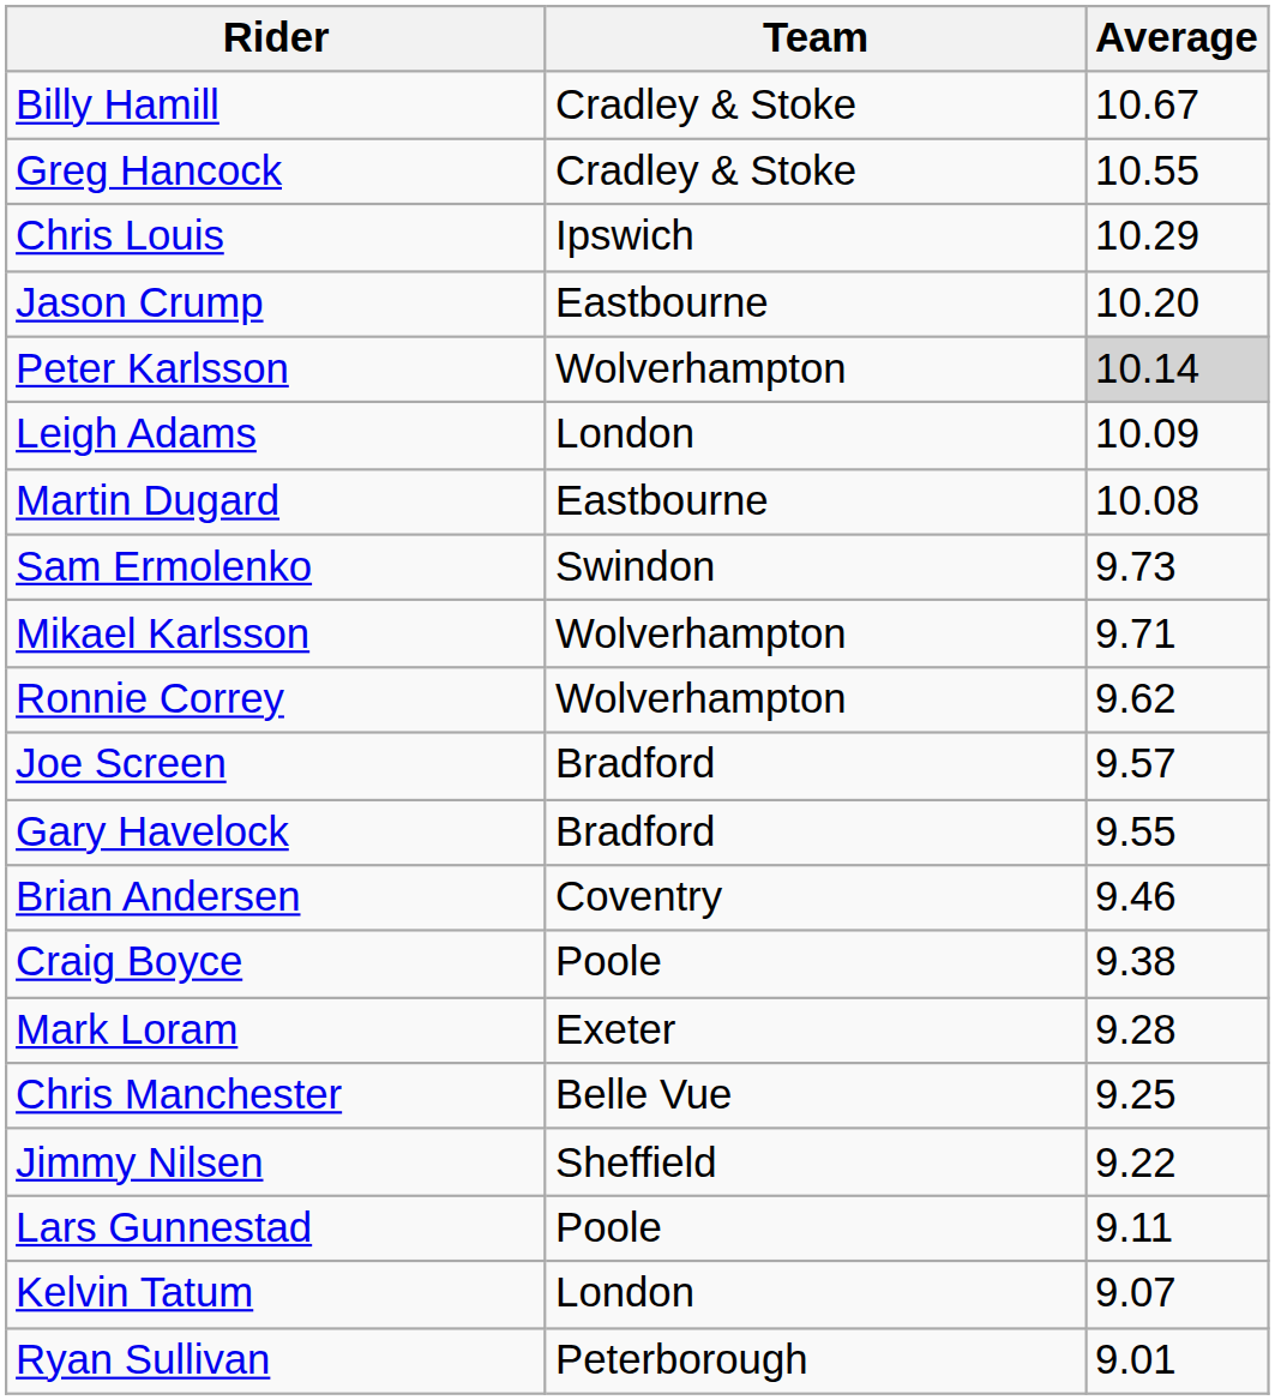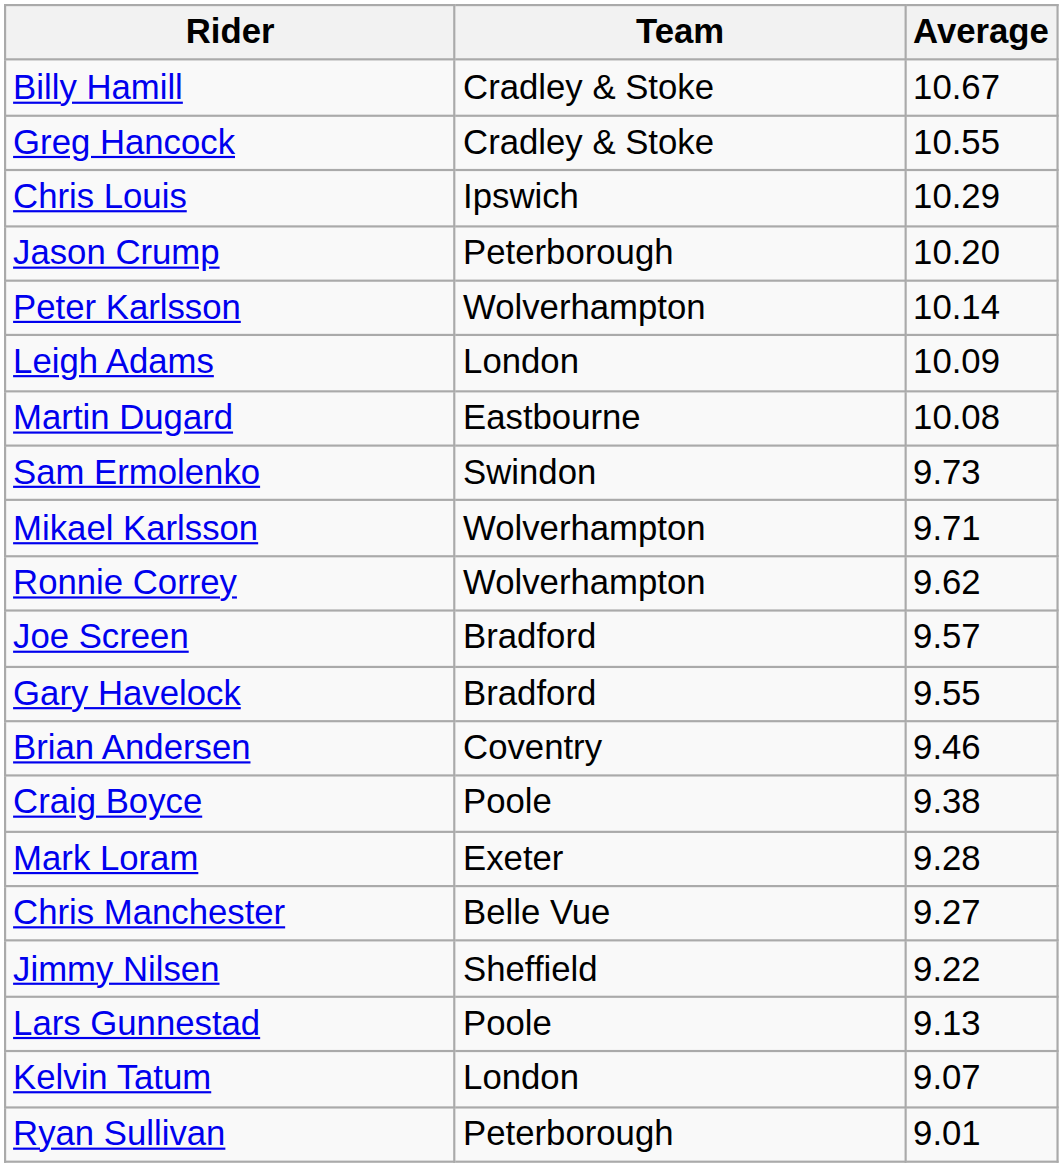Jason Crump | Team: Eastbourne -> Peterborough
Peter Karlsson | Average: lightgrey background -> no background
Chris Manchester | Average: 9.25 -> 9.27
Lars Gunnestad | Average: 9.11 -> 9.13
